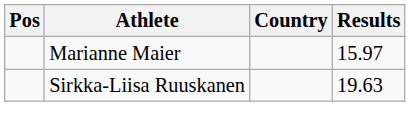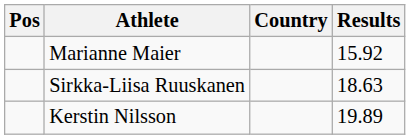Marianne Maier | Results: 15.97 -> 15.92
Sirkka-Liisa Ruuskanen | Results: 19.63 -> 18.63
+ row: Kerstin Nilsson | 19.89
